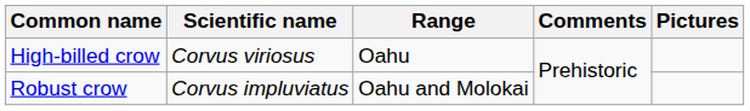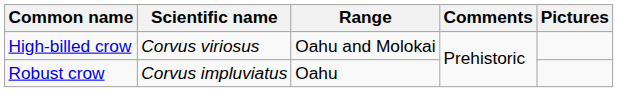High-billed crow | Range: Oahu -> Oahu and Molokai
Robust crow | Range: Oahu and Molokai -> Oahu
